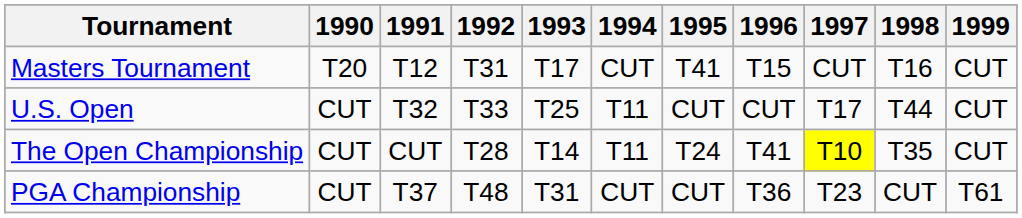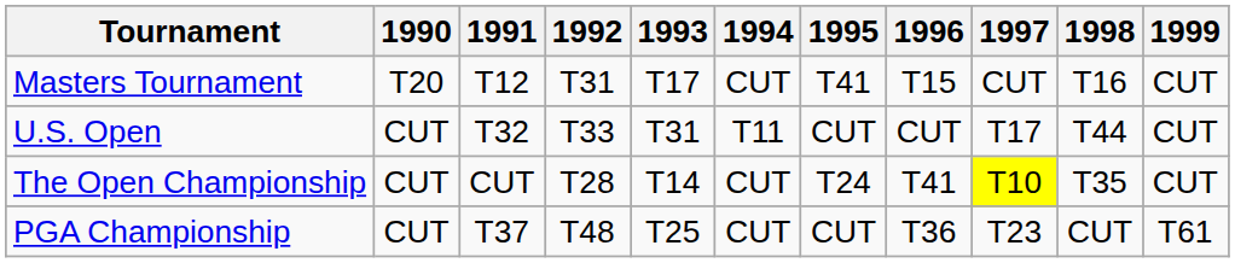U.S. Open | 1993: T25 -> T31
The Open Championship | 1994: T11 -> CUT
PGA Championship | 1993: T31 -> T25
